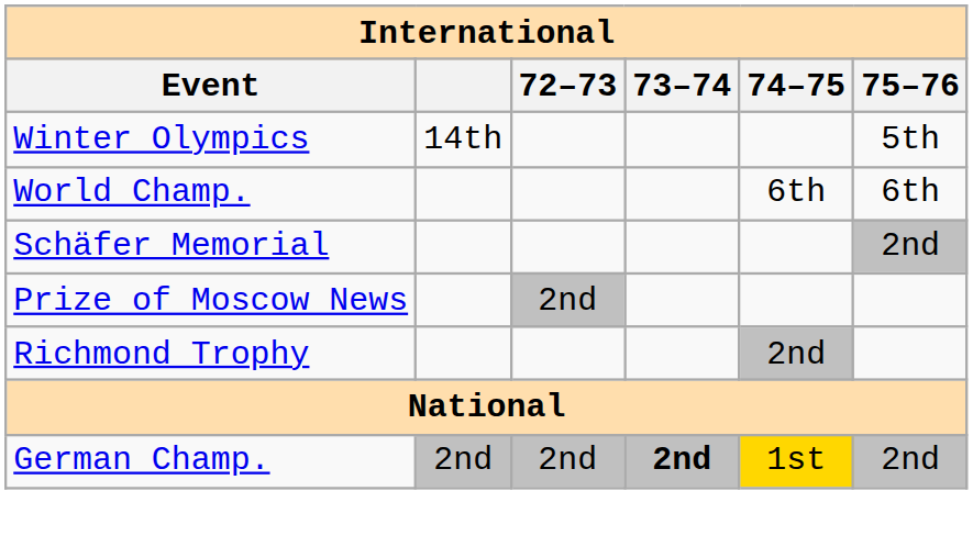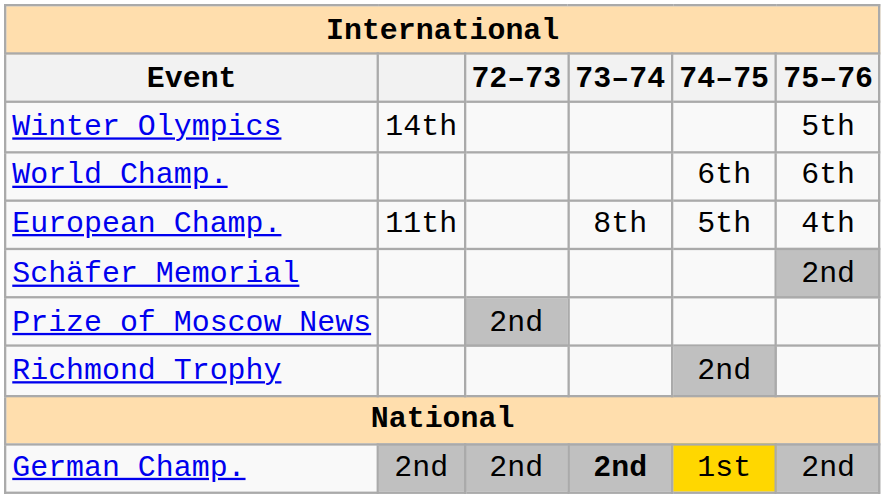+ row: European Champ. | 11th | 8th | 5th | 4th
